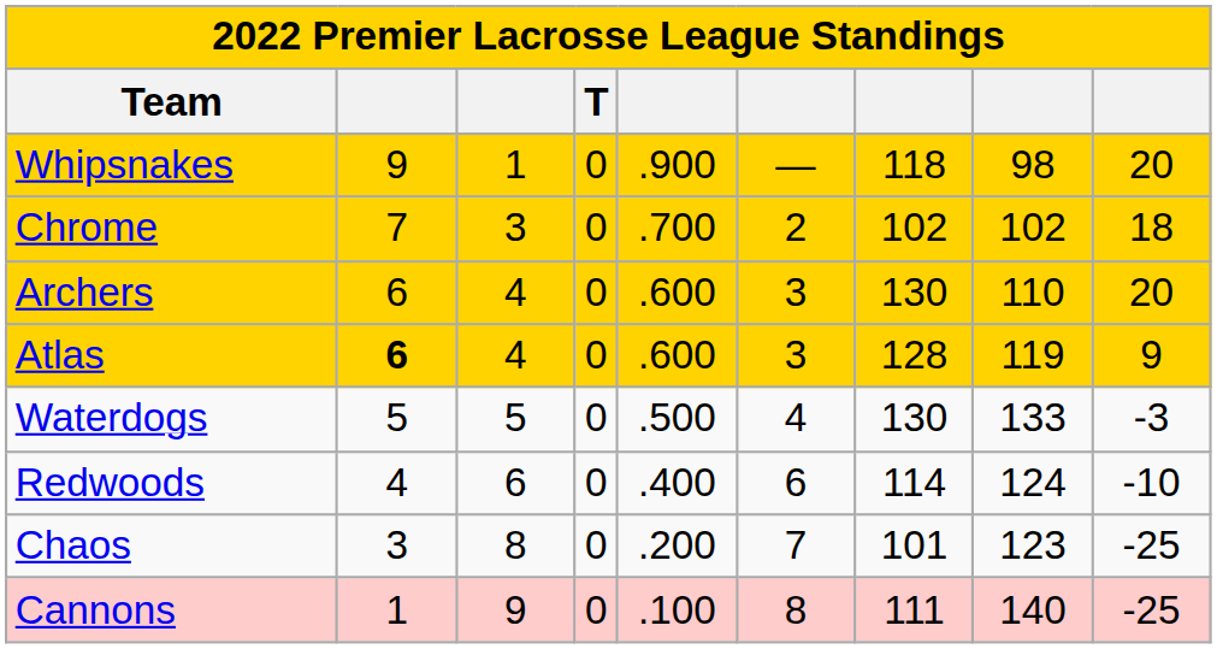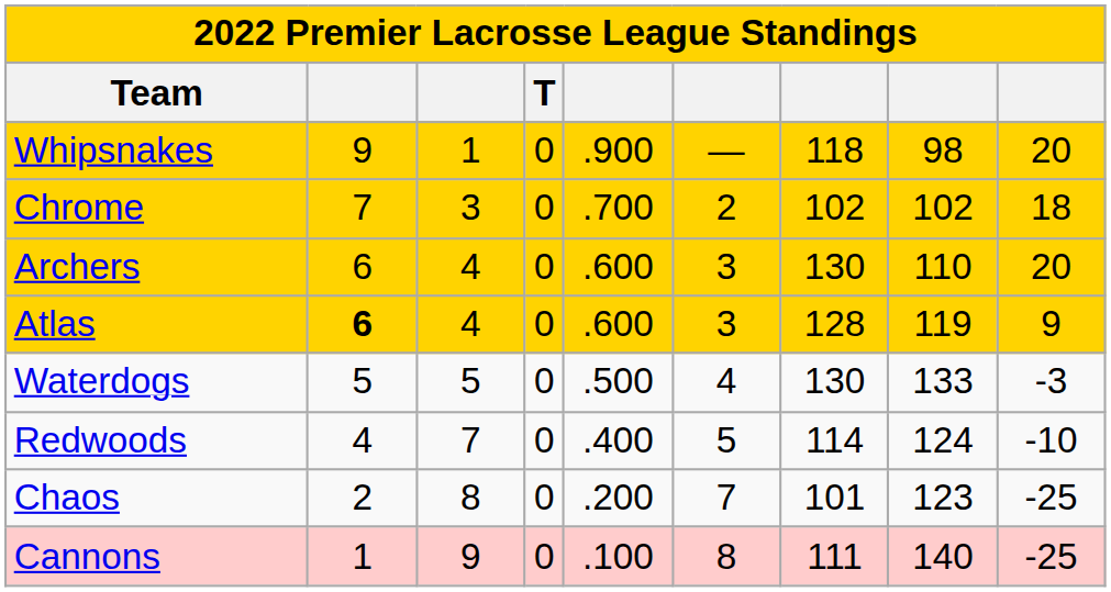Redwoods | column 3: 6 -> 7
Redwoods | column 6: 6 -> 5
Chaos | column 2: 3 -> 2
